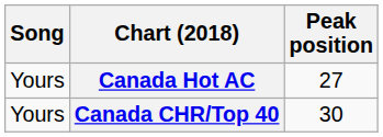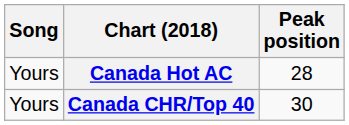Canada Hot AC | Peak position: 27 -> 28
